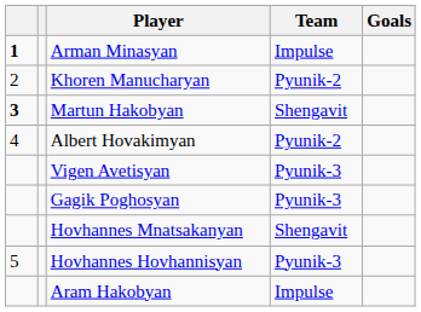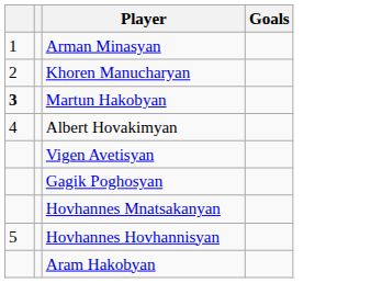- column: Team | Impulse | Pyunik-2 | Shengavit | Pyunik-2 | Pyunik-3 | Pyunik-3 | Shengavit | Pyunik-3 | Impulse
Arman Minasyan | column 1: bold -> normal
